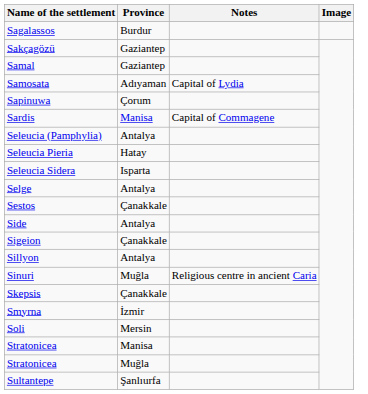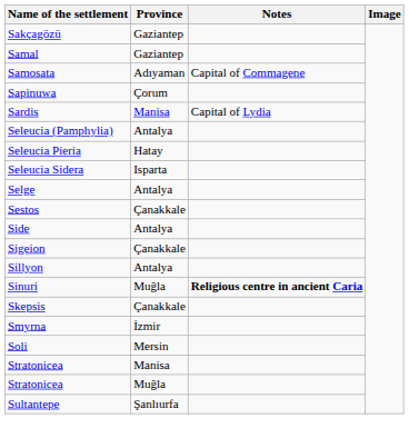- row: Sagalassos | Burdur
Samosata | Notes: Capital of Lydia -> Capital of Commagene
Sardis | Notes: Capital of Commagene -> Capital of Lydia
Sinuri | Notes: normal -> bold
